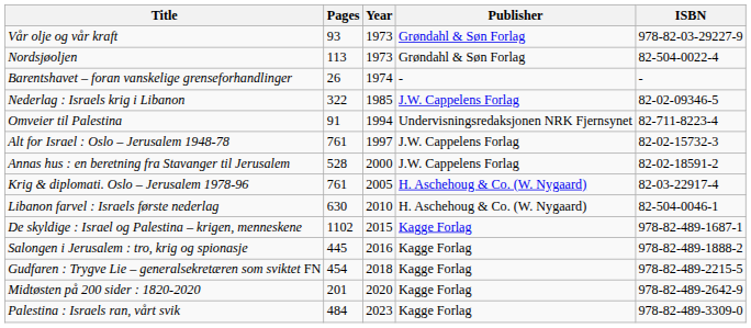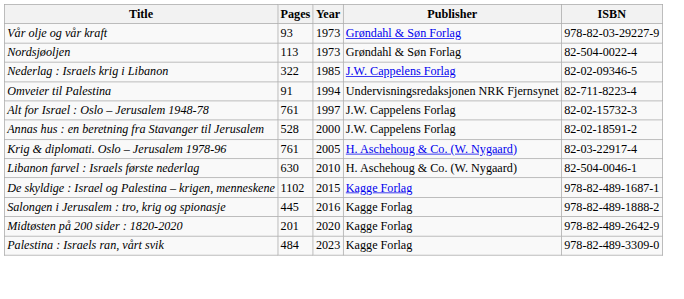- row: Barentshavet – foran vanskelige grenseforhandlinger | 26 | 1974 | - | -
- row: Gudfaren : Trygve Lie – generalsekretæren som sviktet FN | 454 | 2018 | Kagge Forlag | 978-82-489-2215-5
